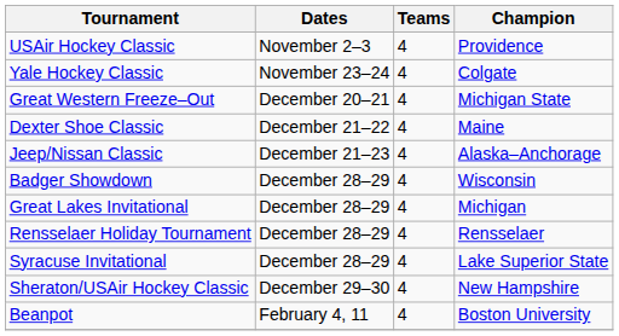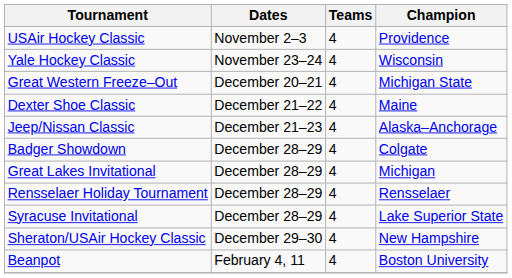Yale Hockey Classic | Champion: Colgate -> Wisconsin
Badger Showdown | Champion: Wisconsin -> Colgate
